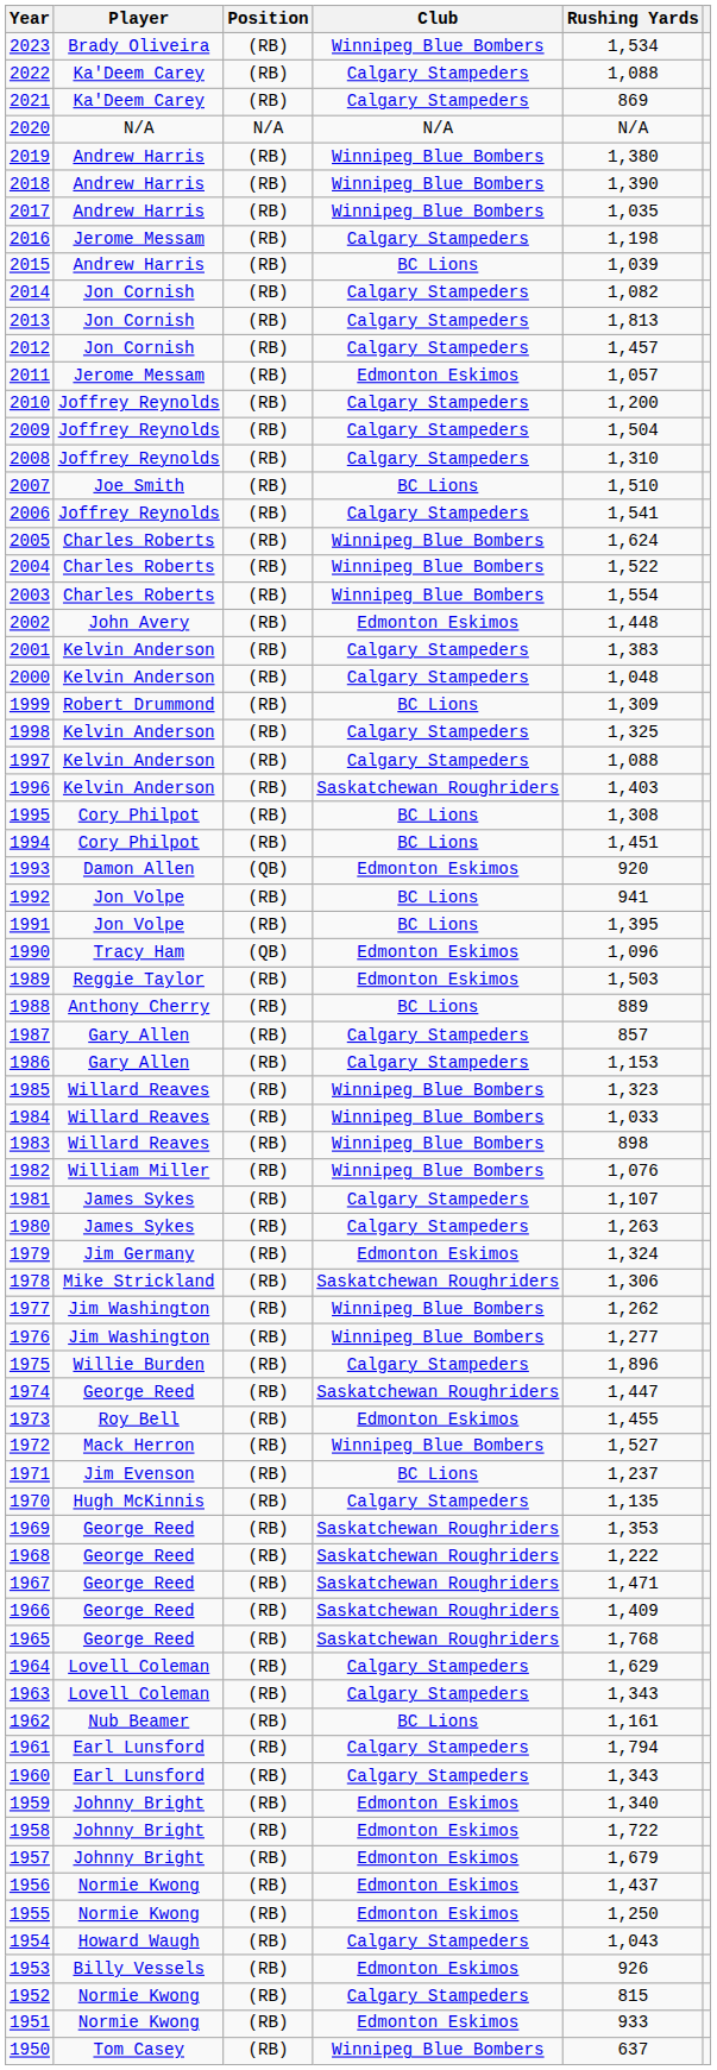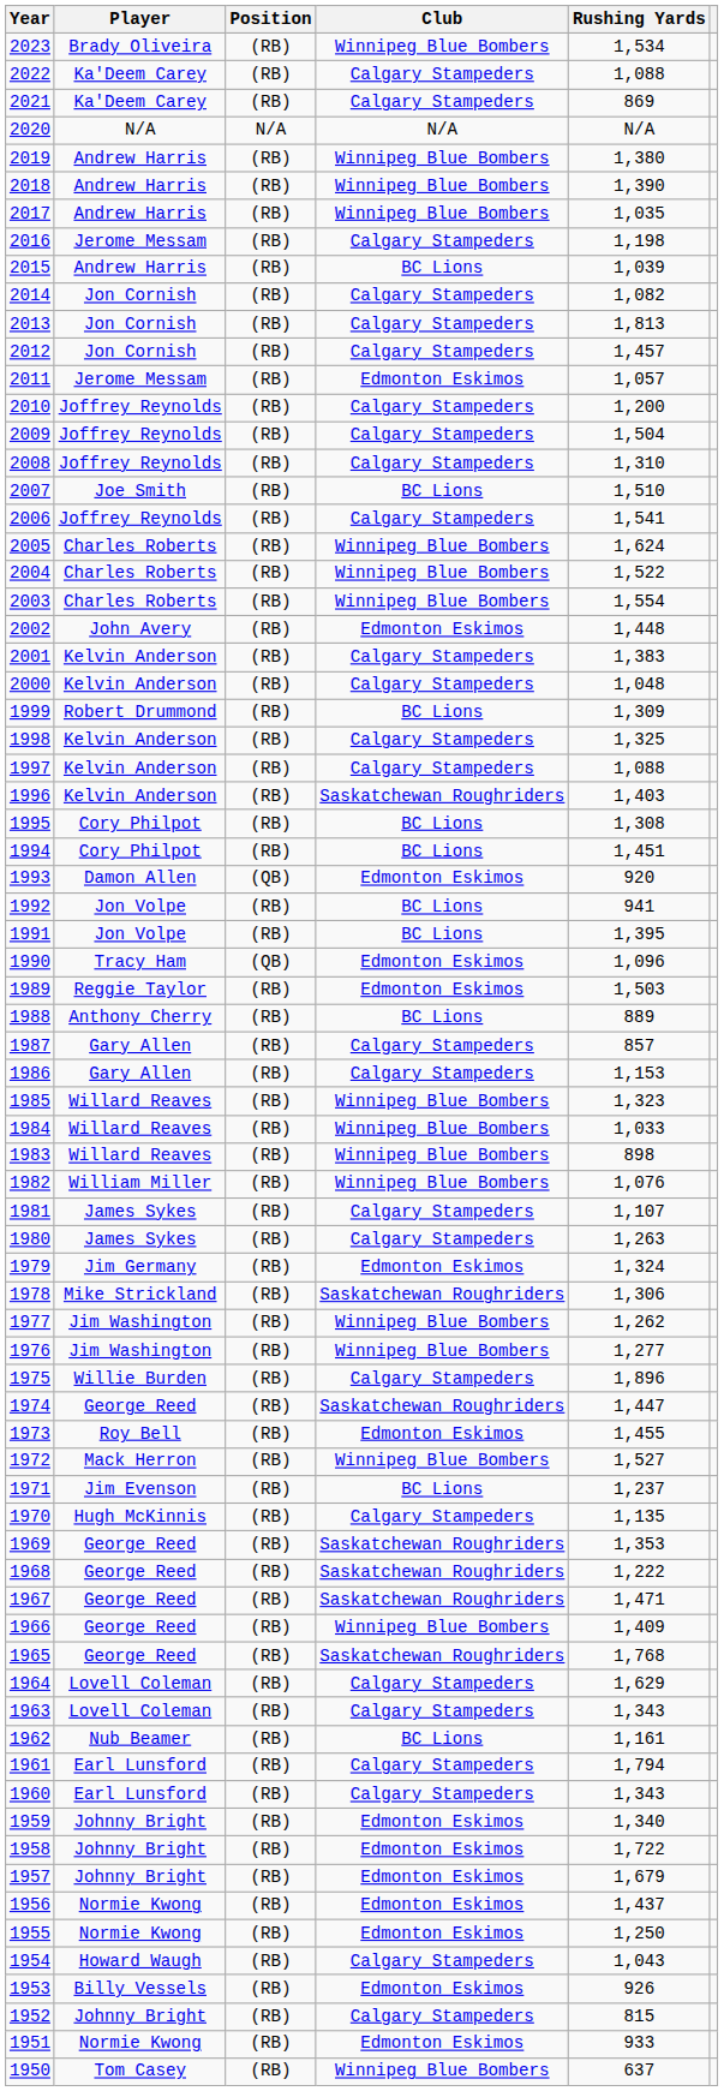1966 | Club: Saskatchewan Roughriders -> Winnipeg Blue Bombers
1952 | Player: Normie Kwong -> Johnny Bright
